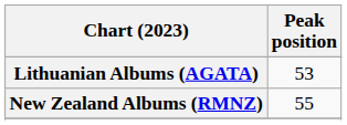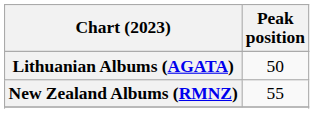Lithuanian Albums (AGATA) | Peak position: 53 -> 50
